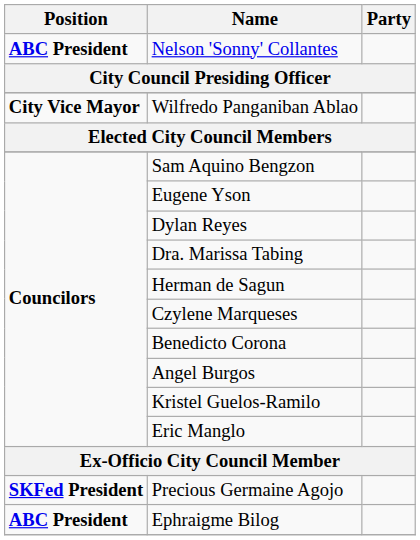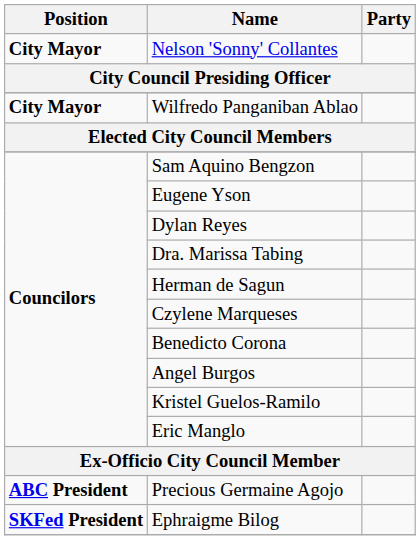Nelson 'Sonny' Collantes | Position: ABC President -> City Mayor
Wilfredo Panganiban Ablao | Position: City Vice Mayor -> City Mayor
Precious Germaine Agojo | Position: SKFed President -> ABC President
Ephraigme Bilog | Position: ABC President -> SKFed President
